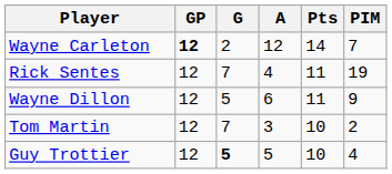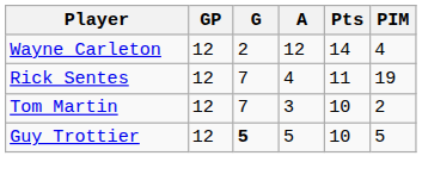Wayne Carleton | GP: bold -> normal
Wayne Carleton | PIM: 7 -> 4
- row: Wayne Dillon | 12 | 5 | 6 | 11 | 9
Guy Trottier | PIM: 4 -> 5
